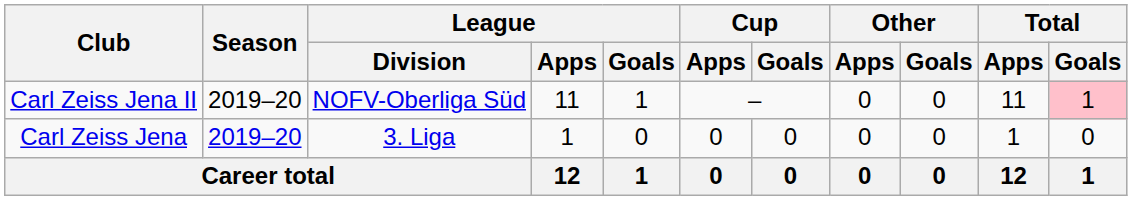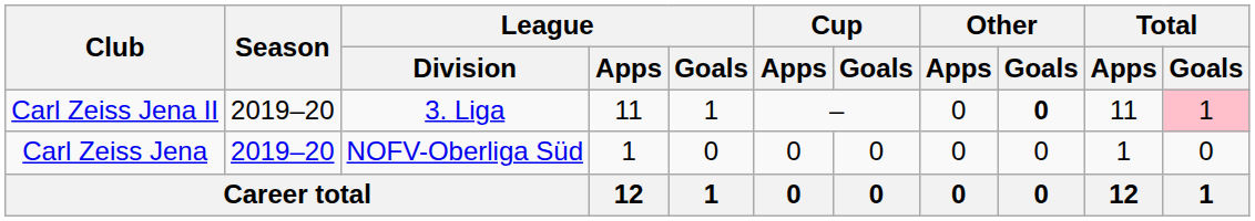Carl Zeiss Jena II | League / Division: NOFV-Oberliga Süd -> 3. Liga
Carl Zeiss Jena II | Other / Goals: normal -> bold
Carl Zeiss Jena | League / Division: 3. Liga -> NOFV-Oberliga Süd
